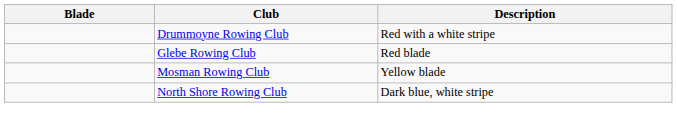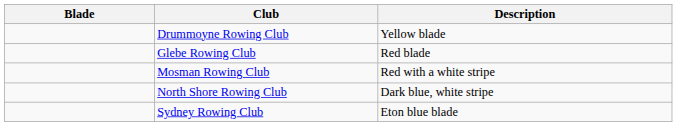Drummoyne Rowing Club | Description: Red with a white stripe -> Yellow blade
Mosman Rowing Club | Description: Yellow blade -> Red with a white stripe
+ row: Sydney Rowing Club | Eton blue blade
